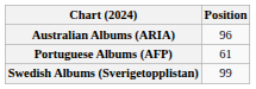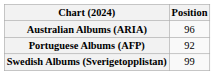Portuguese Albums (AFP) | Position: 61 -> 92
